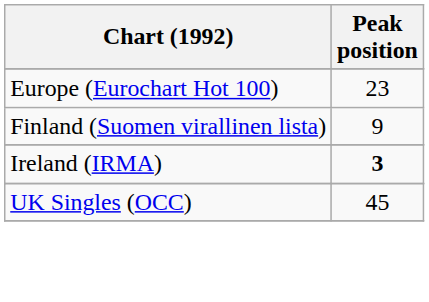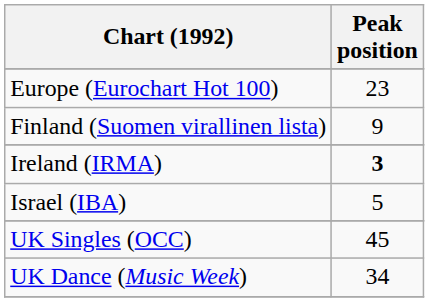+ row: Israel (IBA) | 5
+ row: UK Dance (Music Week) | 34
